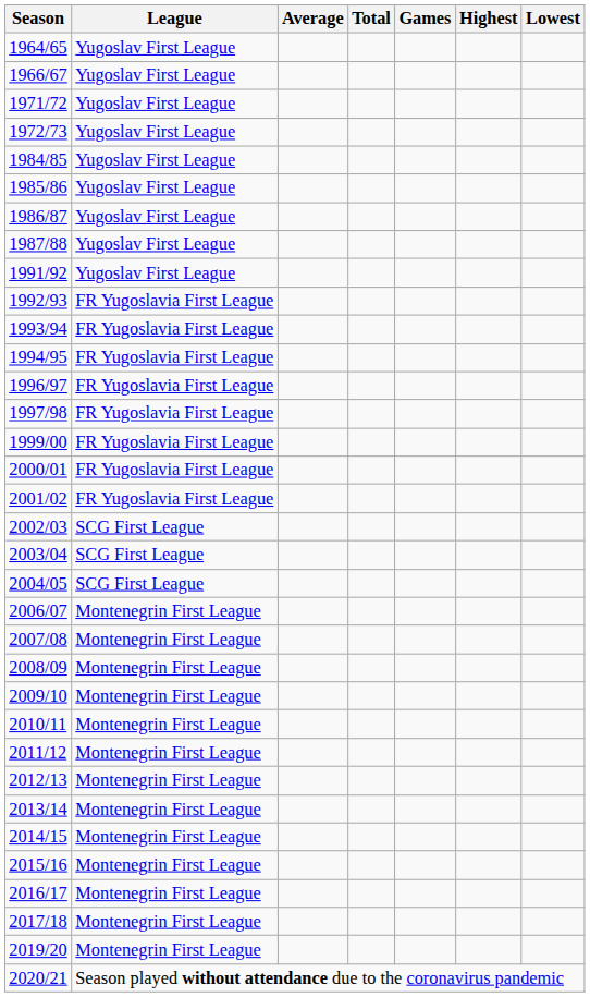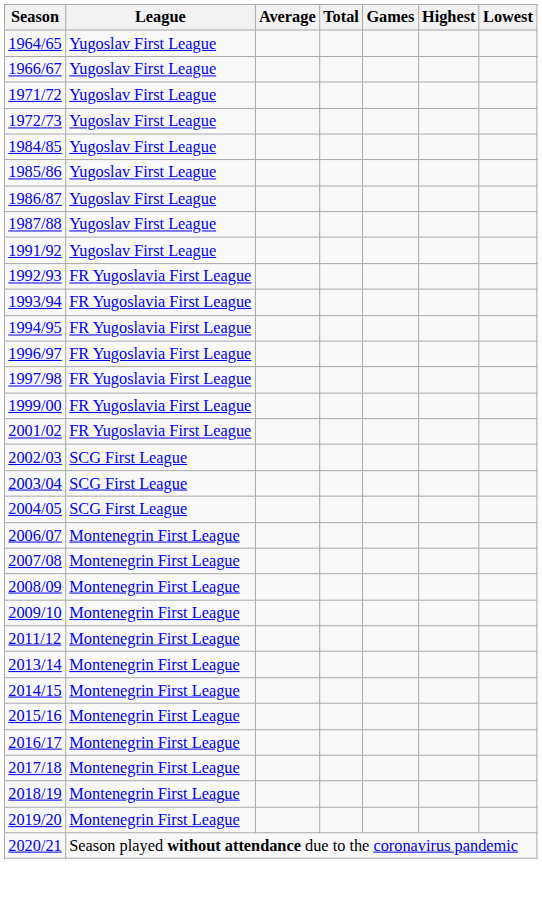- row: 2000/01 | FR Yugoslavia First League
- row: 2010/11 | Montenegrin First League
- row: 2012/13 | Montenegrin First League
+ row: 2018/19 | Montenegrin First League
